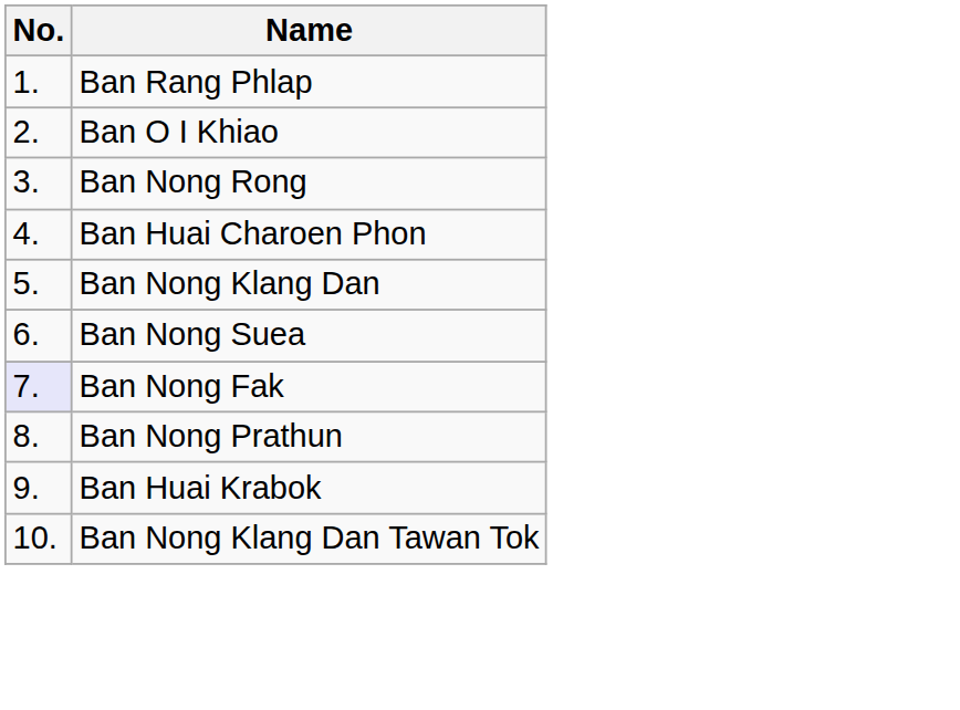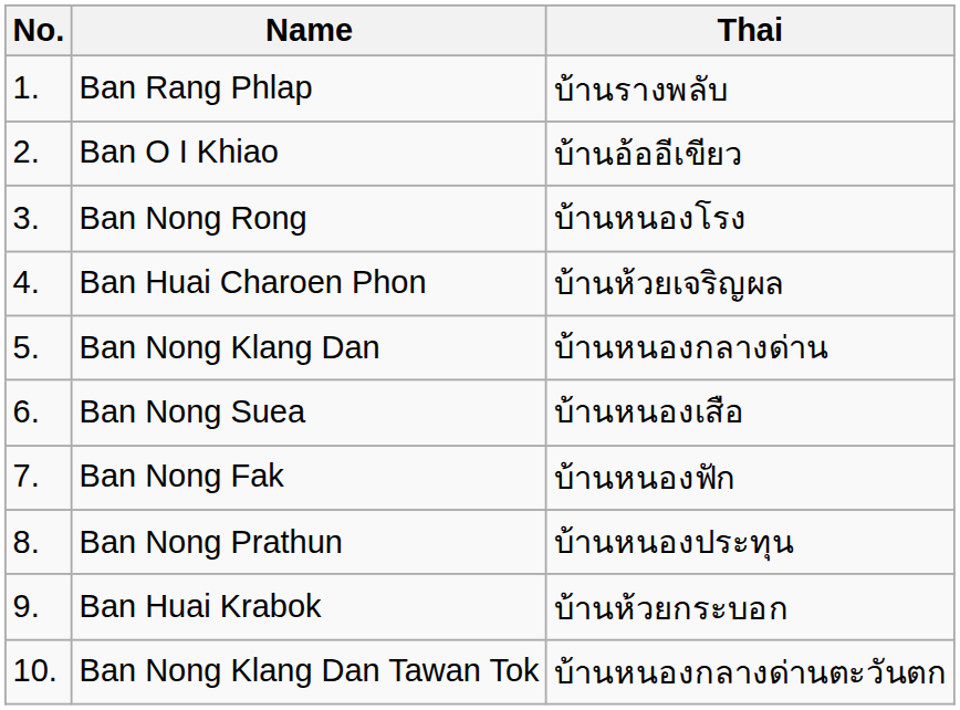+ column: Thai | บ้านรางพลับ | บ้านอ้ออีเขียว | บ้านหนองโรง | บ้านห้วยเจริญผล | บ้านหนองกลางด่าน | บ้านหนองเสือ | บ้านหนองฟัก | บ้านหนองประทุน | บ้านห้วยกระบอก | บ้านหนองกลางด่านตะวันตก
Ban Nong Fak | No.: lavender background -> no background
